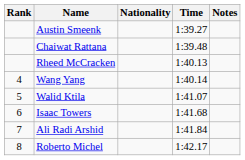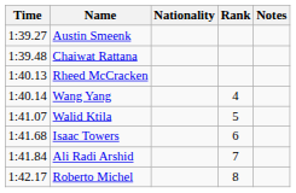columns swapped: Rank <-> Time
